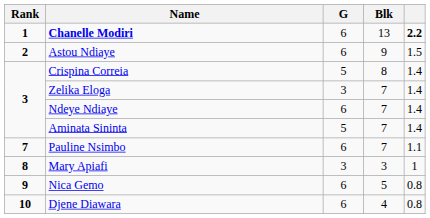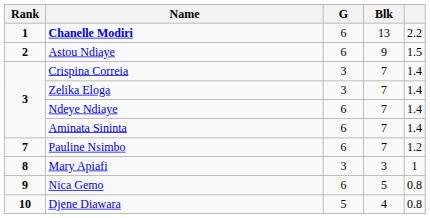Chanelle Modiri | column 5: bold -> normal
Crispina Correia | G: 5 -> 3
Crispina Correia | Blk: 8 -> 7
Aminata Sininta | G: 5 -> 6
Pauline Nsimbo | column 5: 1.1 -> 1.2
Djene Diawara | G: 6 -> 5
